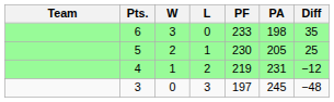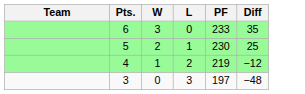- column: PA | 198 | 205 | 231 | 245
